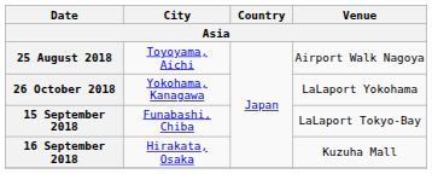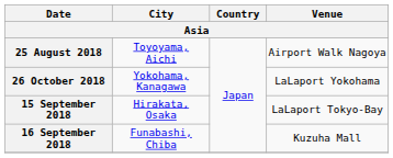15 September 2018 | City: Funabashi, Chiba -> Hirakata, Osaka
16 September 2018 | City: Hirakata, Osaka -> Funabashi, Chiba
